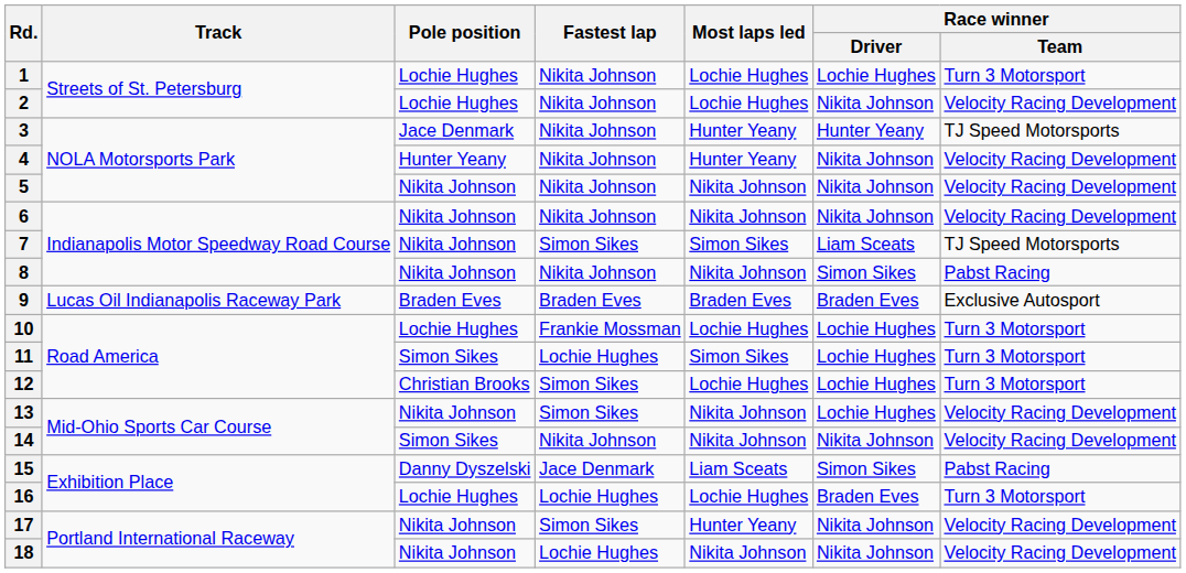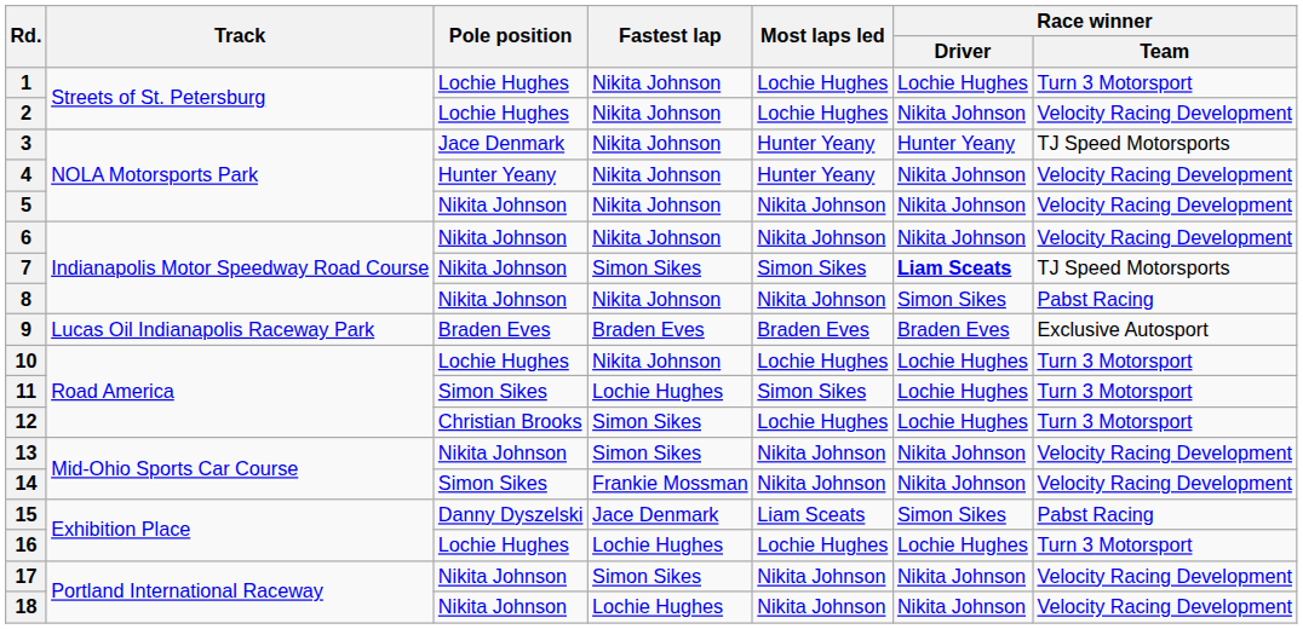7 | Race winner / Driver: normal -> bold
10 | Fastest lap: Frankie Mossman -> Nikita Johnson
13 | Race winner / Driver: Lochie Hughes -> Nikita Johnson
14 | Fastest lap: Nikita Johnson -> Frankie Mossman
16 | Race winner / Driver: Braden Eves -> Lochie Hughes
17 | Most laps led: Hunter Yeany -> Nikita Johnson
